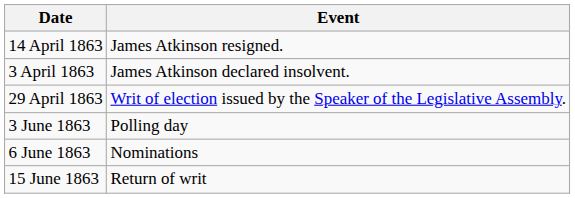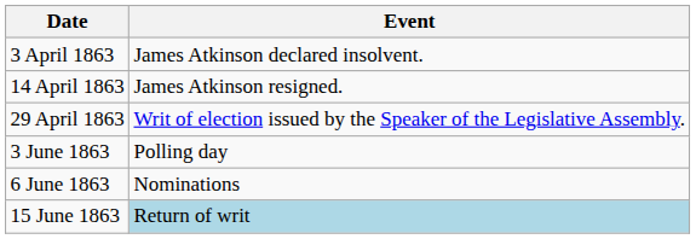rows swapped: 3 April 1863 <-> 14 April 1863
15 June 1863 | Event: no background -> lightblue background
